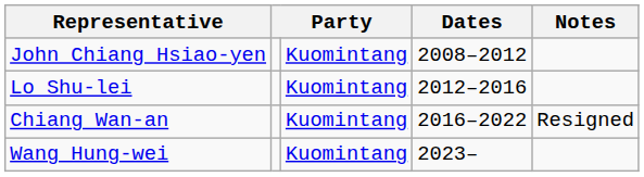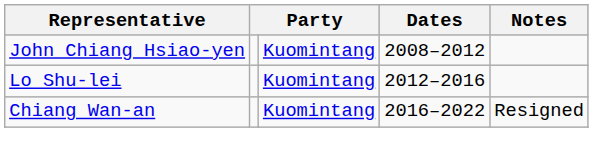- row: Wang Hung-wei | Kuomintang | 2023–
